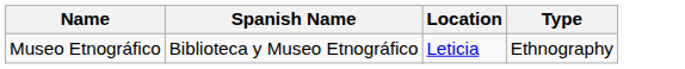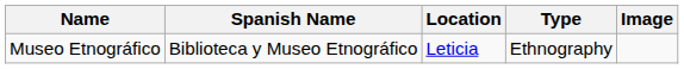+ column: Image
